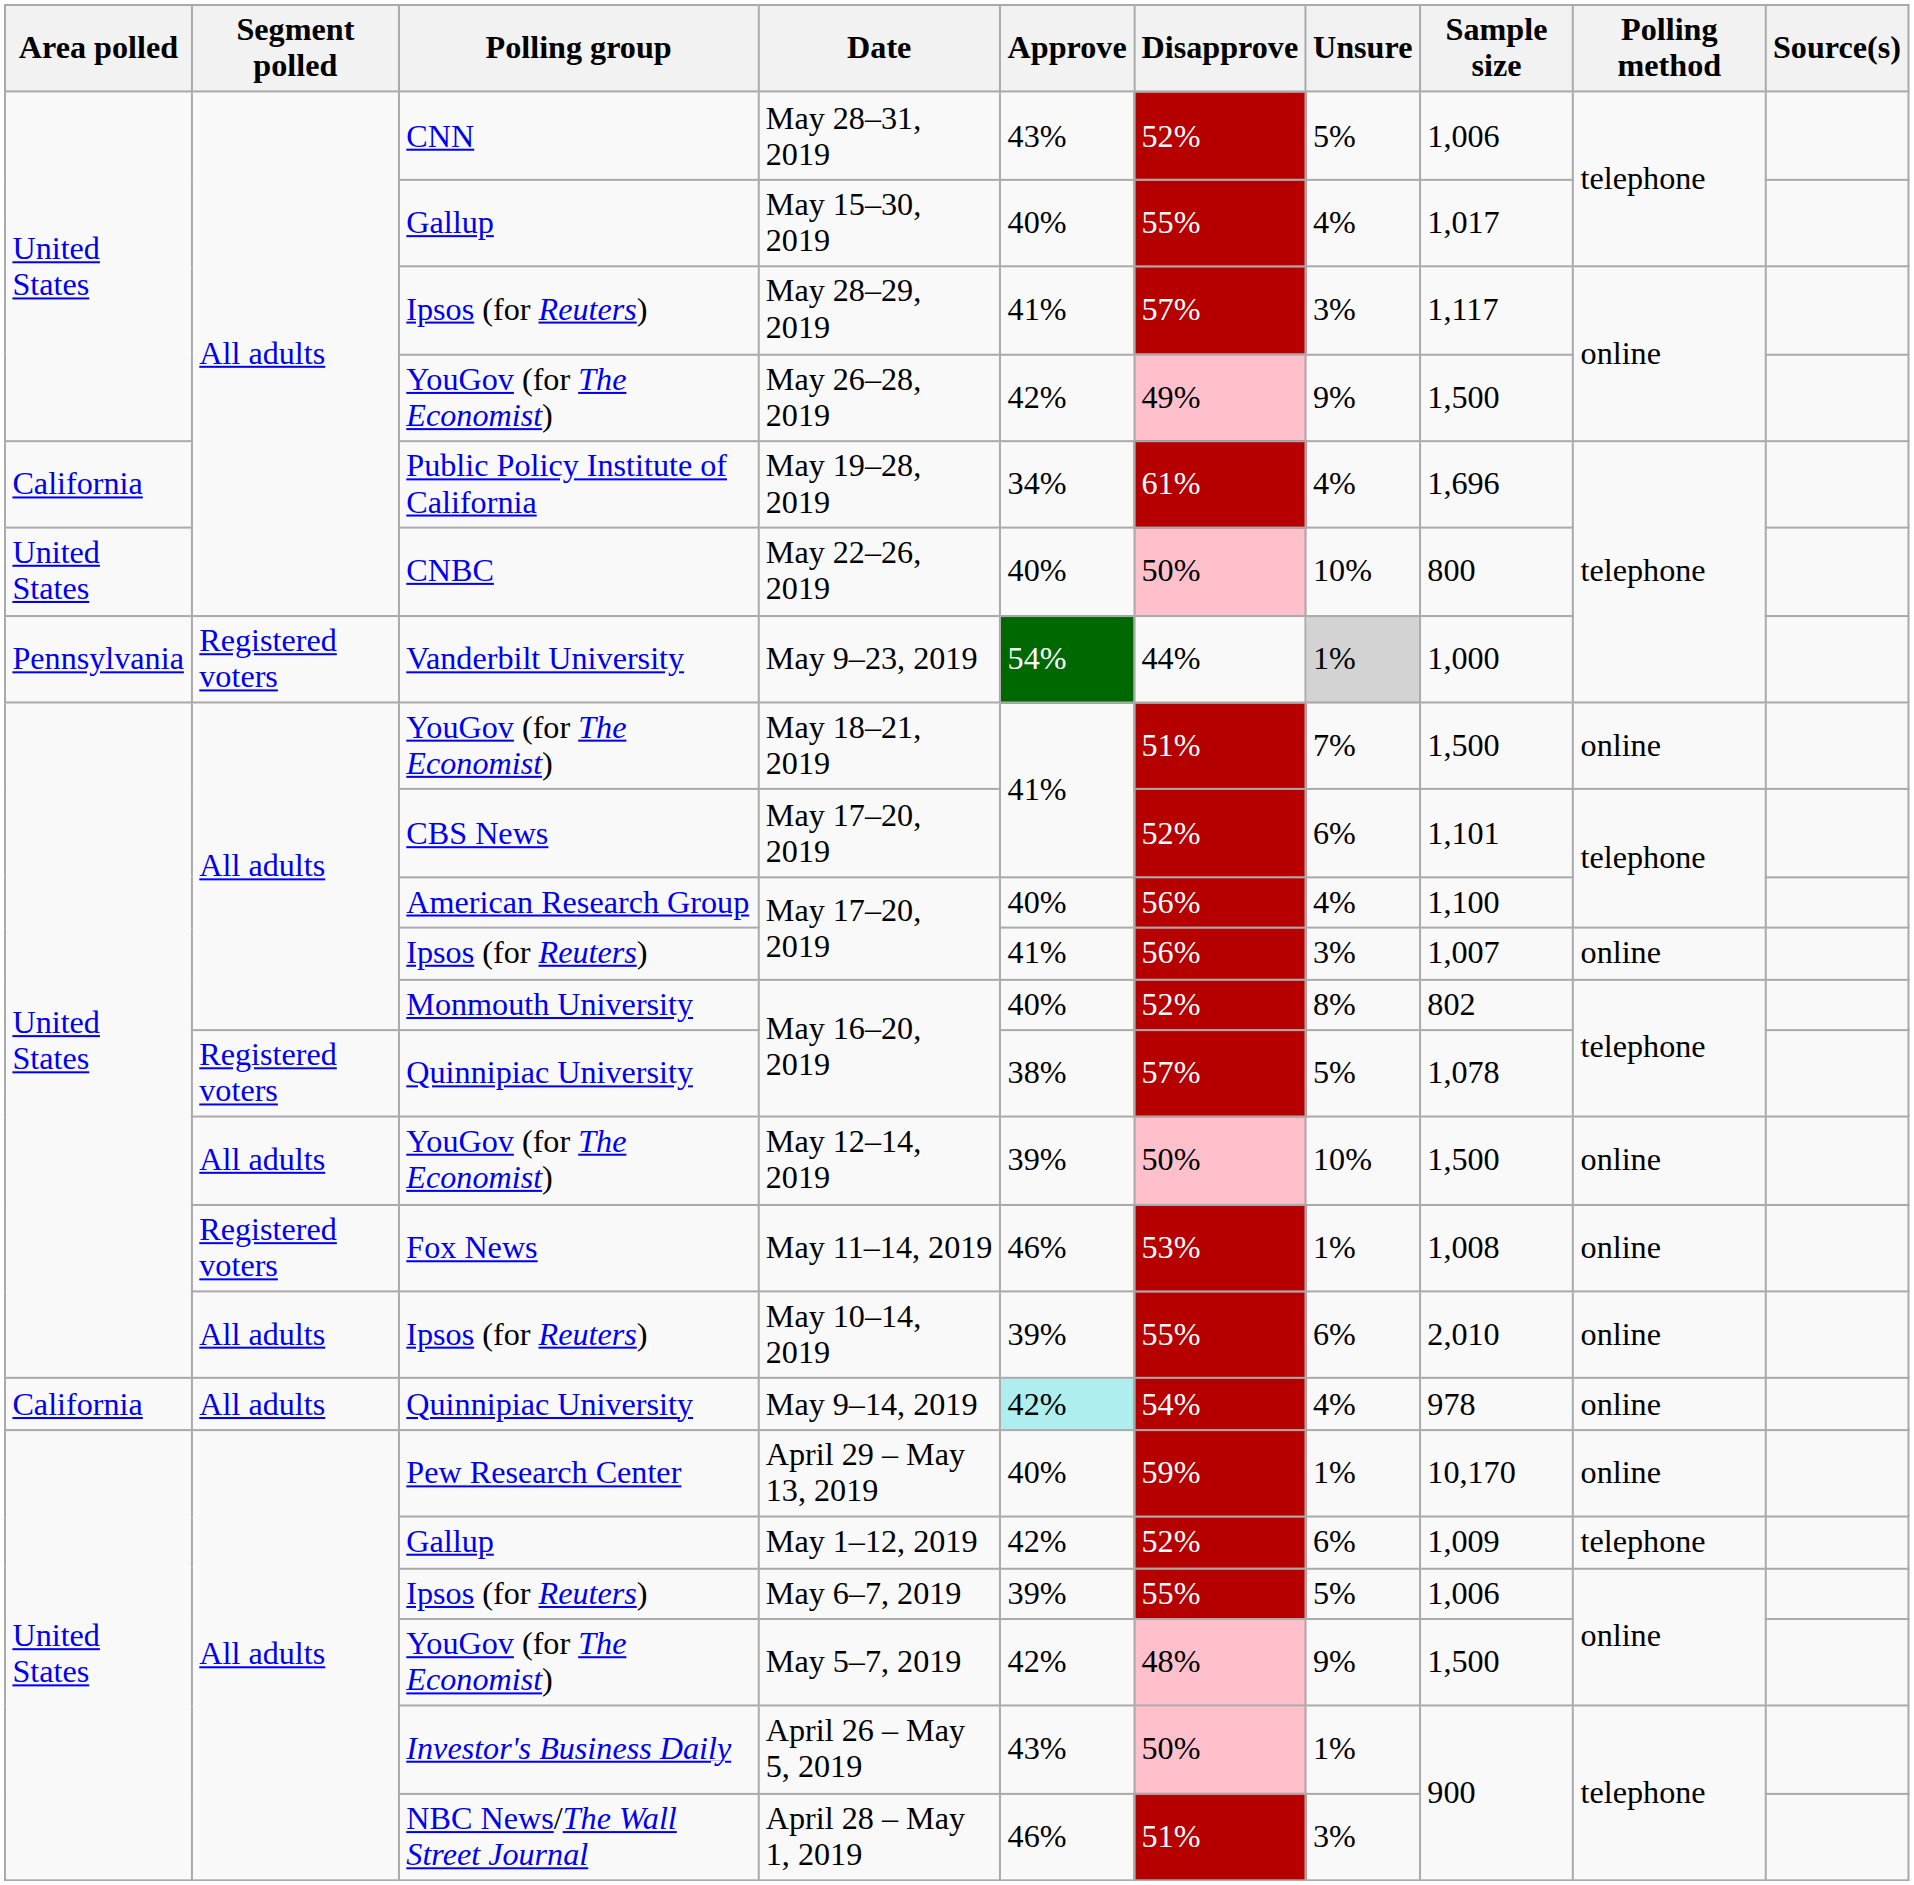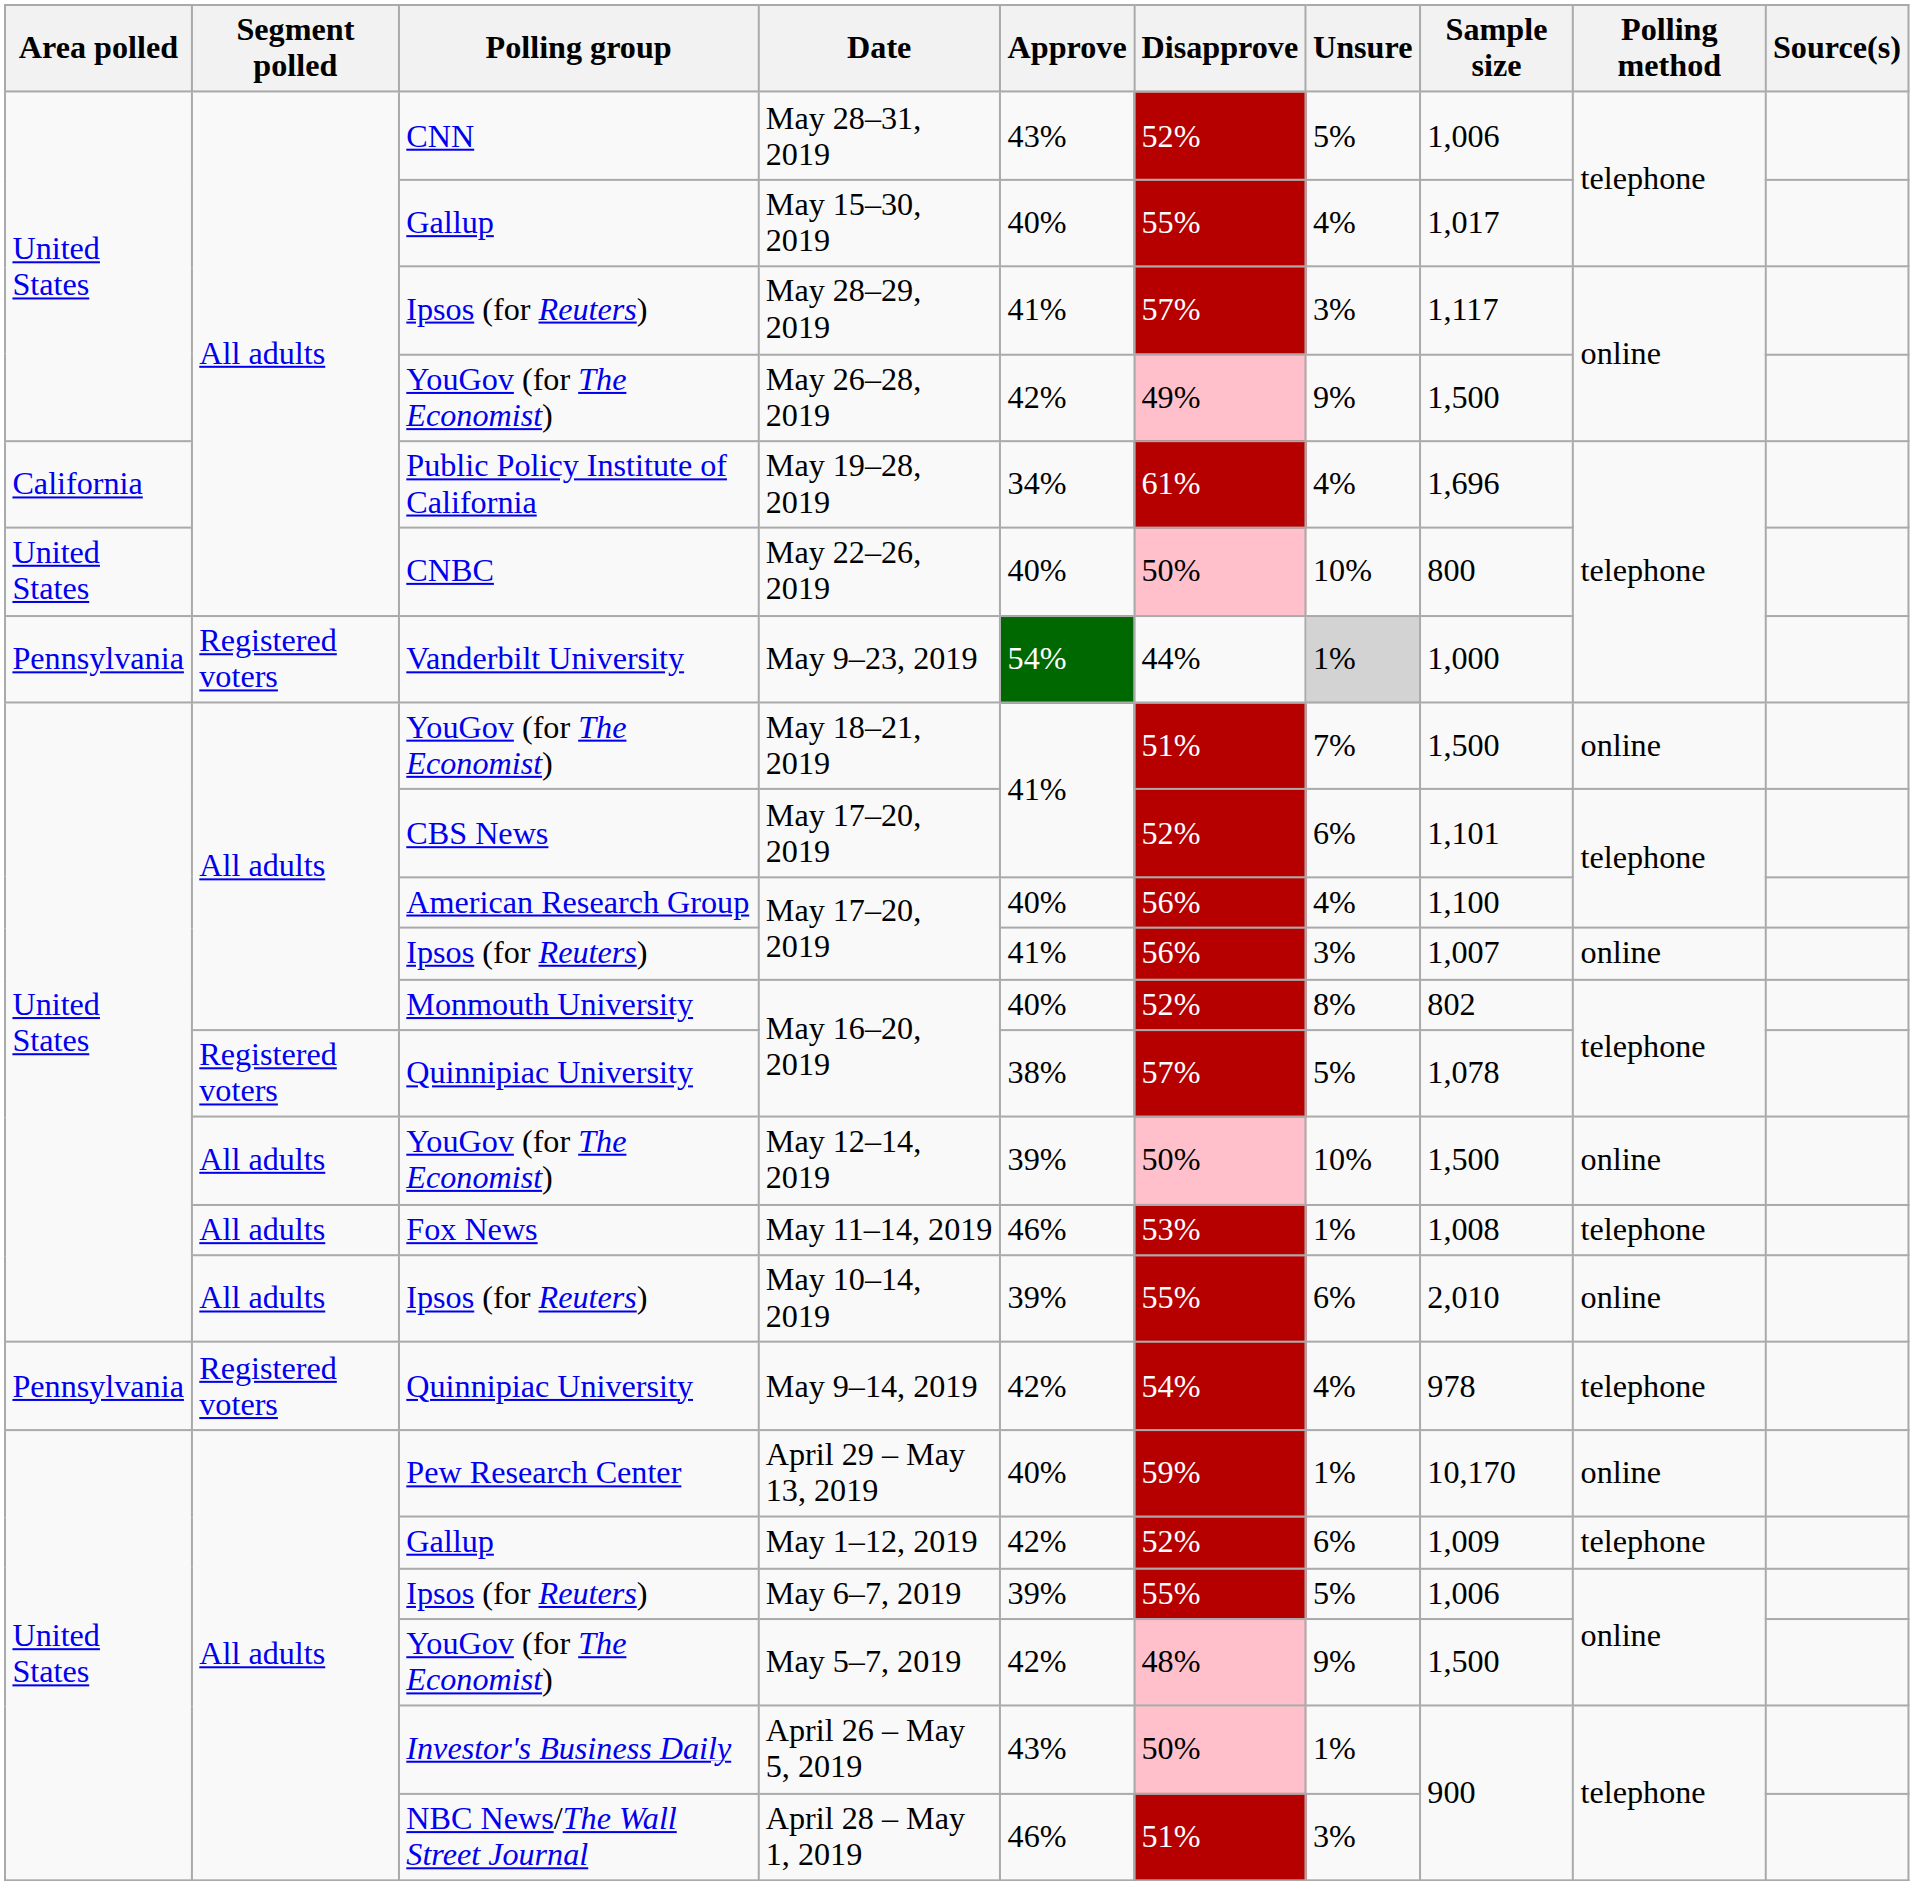May 11–14, 2019 | Segment polled: Registered voters -> All adults
May 11–14, 2019 | Polling method: online -> telephone
May 9–14, 2019 | Area polled: California -> Pennsylvania
May 9–14, 2019 | Segment polled: All adults -> Registered voters
May 9–14, 2019 | Approve: paleturquoise background -> no background
May 9–14, 2019 | Polling method: online -> telephone
